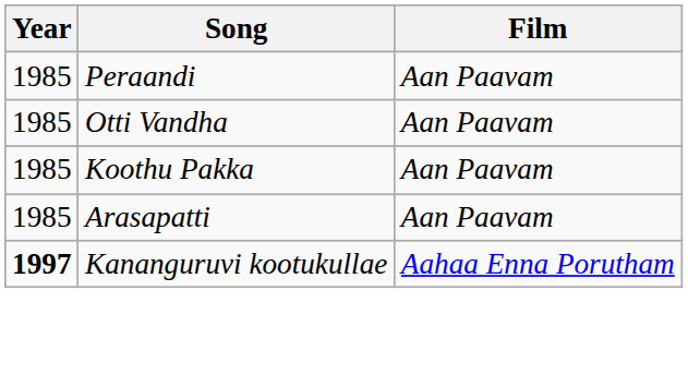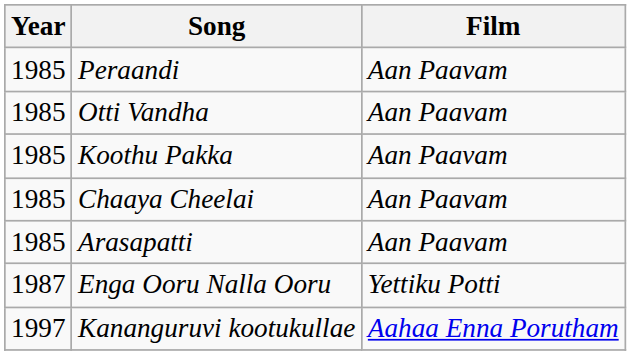+ row: 1985 | Chaaya Cheelai | Aan Paavam
+ row: 1987 | Enga Ooru Nalla Ooru | Yettiku Potti
Kananguruvi kootukullae | Year: bold -> normal
